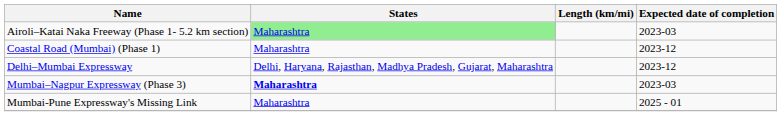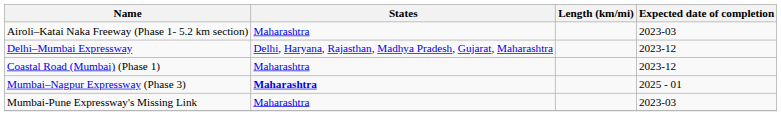Airoli–Katai Naka Freeway (Phase 1- 5.2 km section) | States: lightgreen background -> no background
rows swapped: Coastal Road (Mumbai) (Phase 1) <-> Delhi–Mumbai Expressway
Mumbai–Nagpur Expressway (Phase 3) | Expected date of completion: 2023-03 -> 2025 - 01
Mumbai-Pune Expressway's Missing Link | Expected date of completion: 2025 - 01 -> 2023-03
